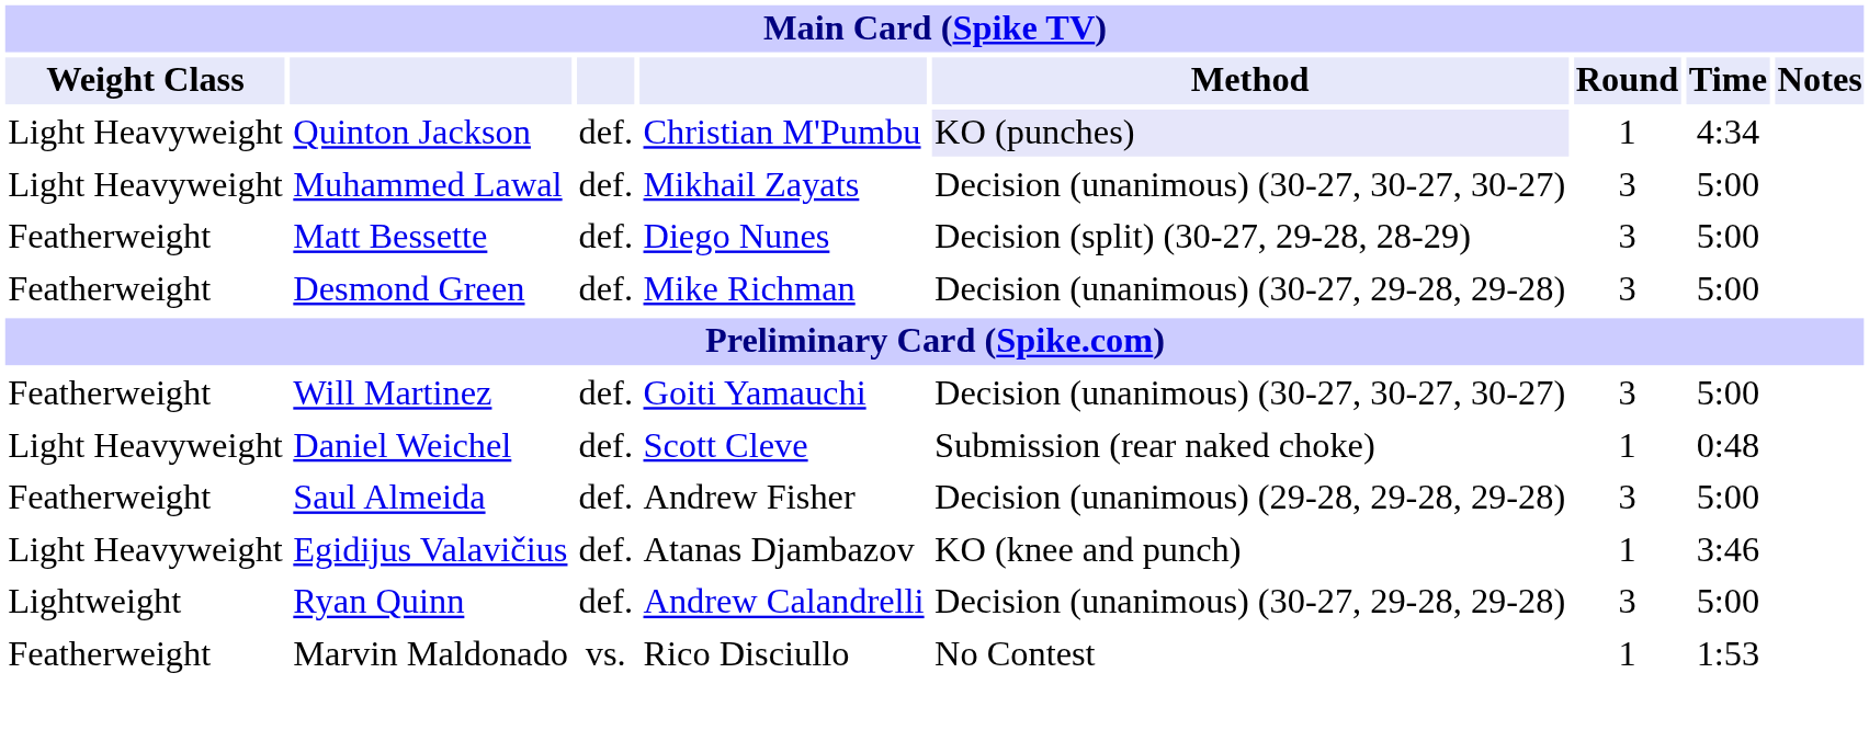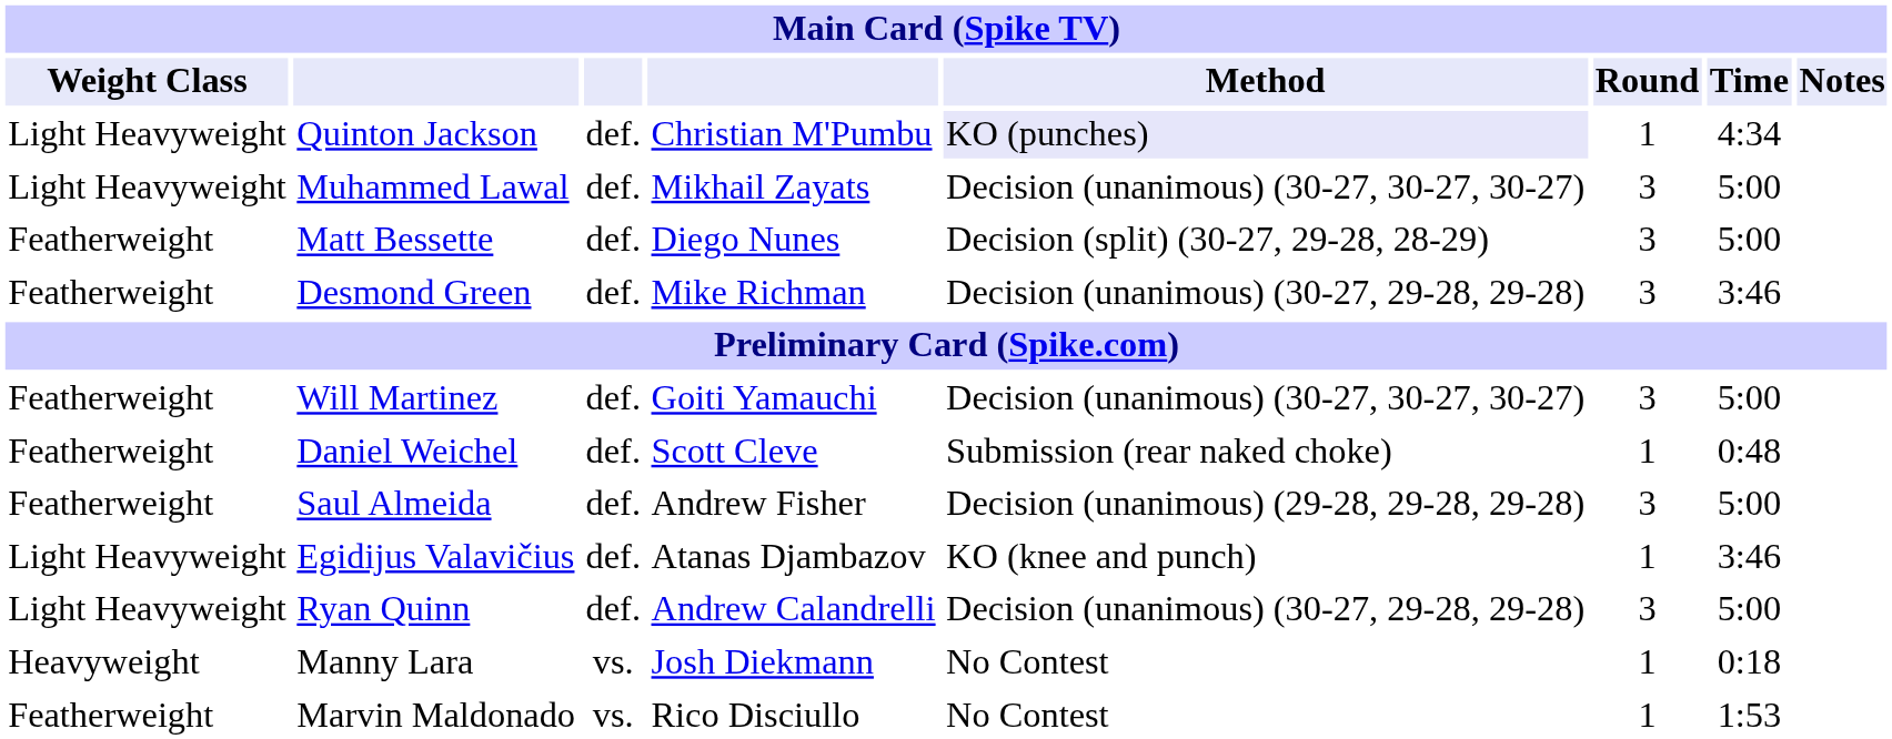Desmond Green | Time: 5:00 -> 3:46
Daniel Weichel | Weight Class: Light Heavyweight -> Featherweight
Ryan Quinn | Weight Class: Lightweight -> Light Heavyweight
+ row: Heavyweight | Manny Lara | vs. | Josh Diekmann | No Contest | 1 | 0:18
